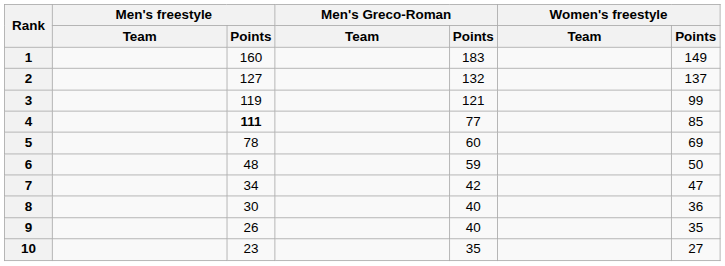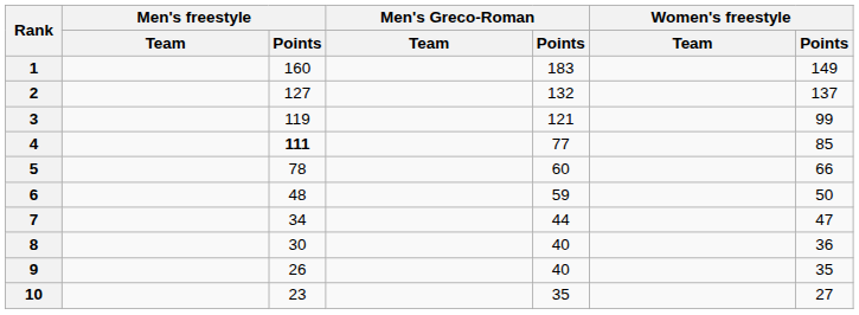5 | Women's freestyle / Points: 69 -> 66
7 | Men's Greco-Roman / Points: 42 -> 44
